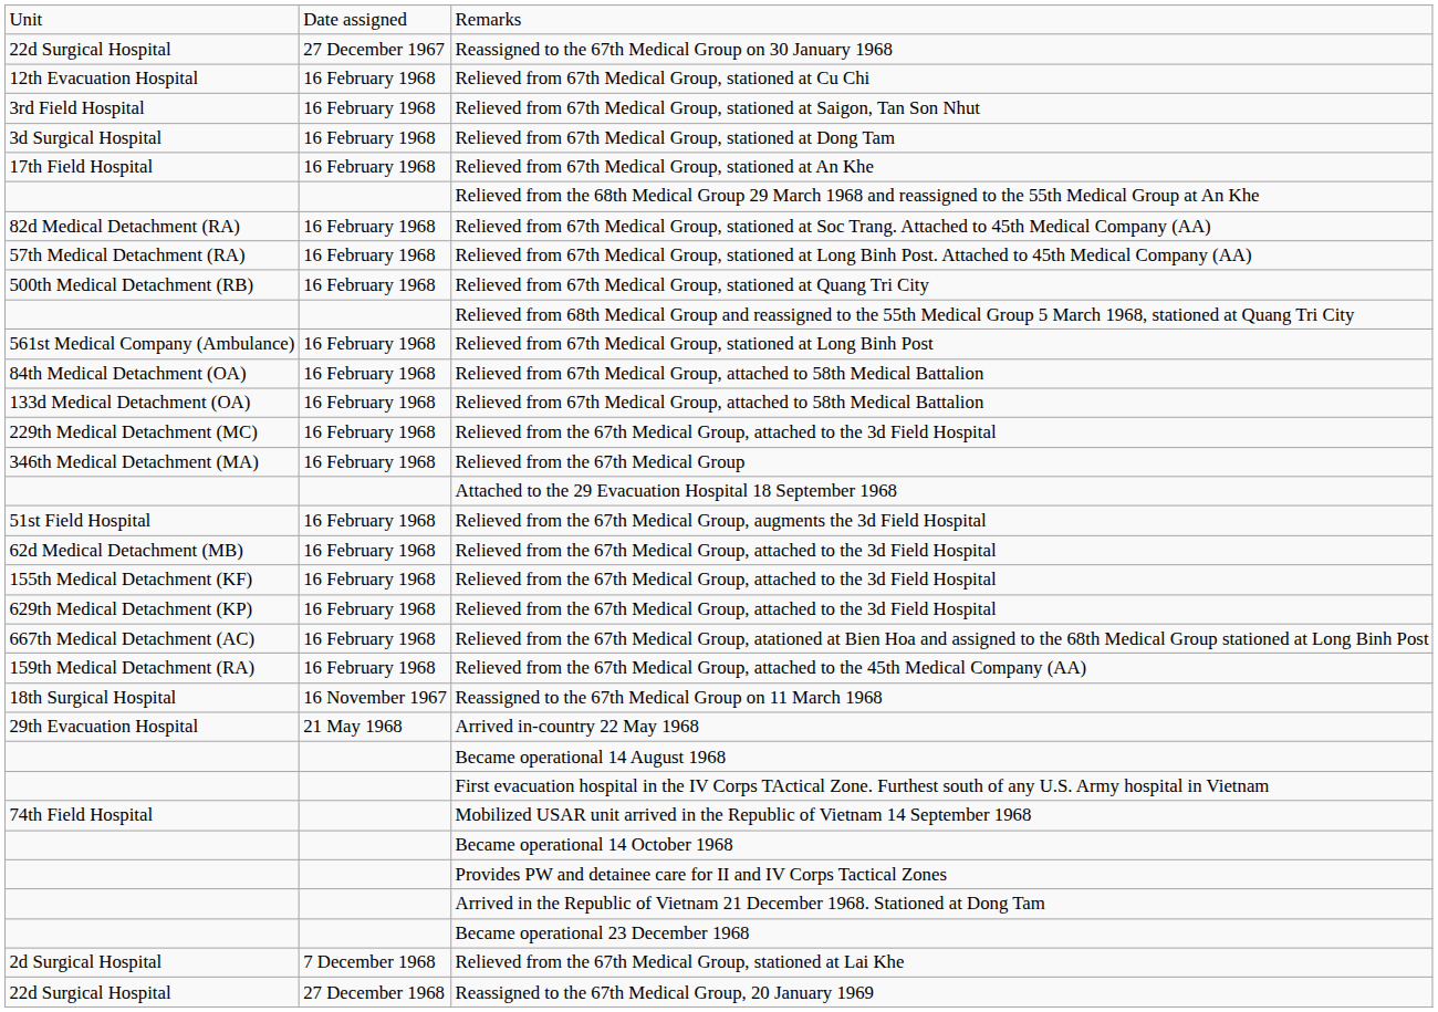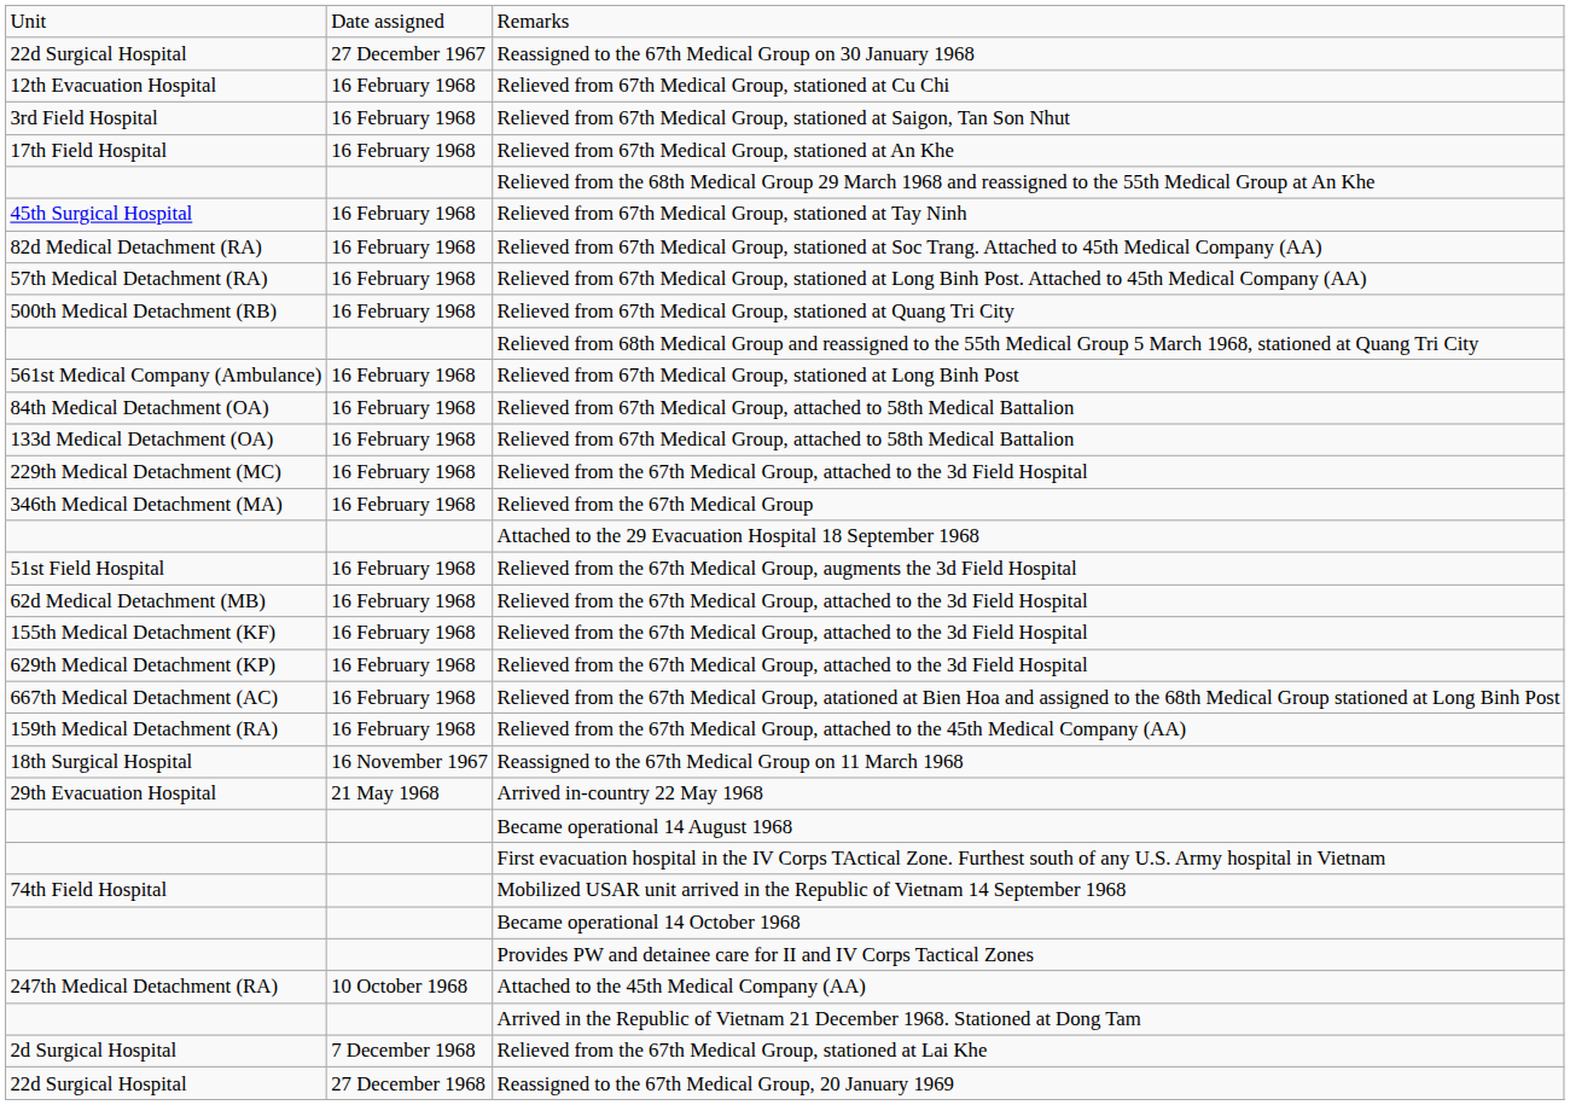- row: 3d Surgical Hospital | 16 February 1968 | Relieved from 67th Medical Group, stationed at Dong Tam
+ row: 45th Surgical Hospital | 16 February 1968 | Relieved from 67th Medical Group, stationed at Tay Ninh
+ row: 247th Medical Detachment (RA) | 10 October 1968 | Attached to the 45th Medical Company (AA)
- row: Became operational 23 December 1968
